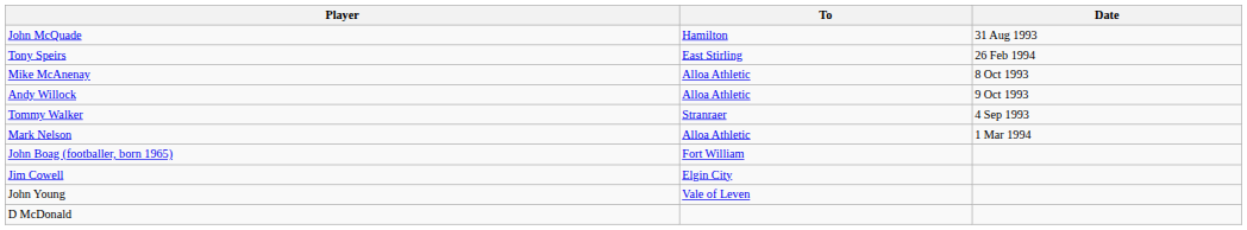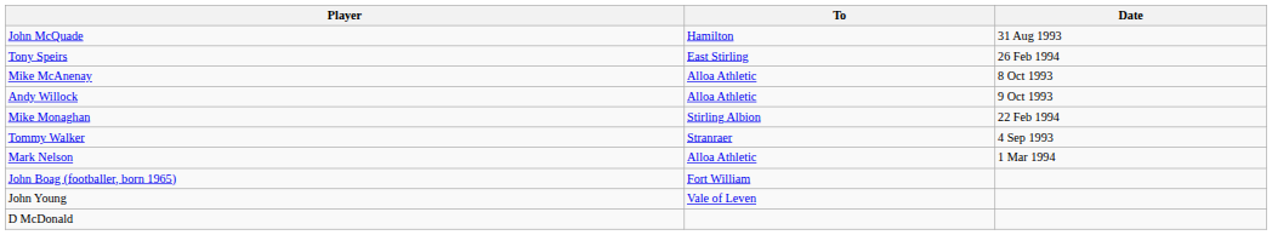+ row: Mike Monaghan | Stirling Albion | 22 Feb 1994
- row: Jim Cowell | Elgin City
